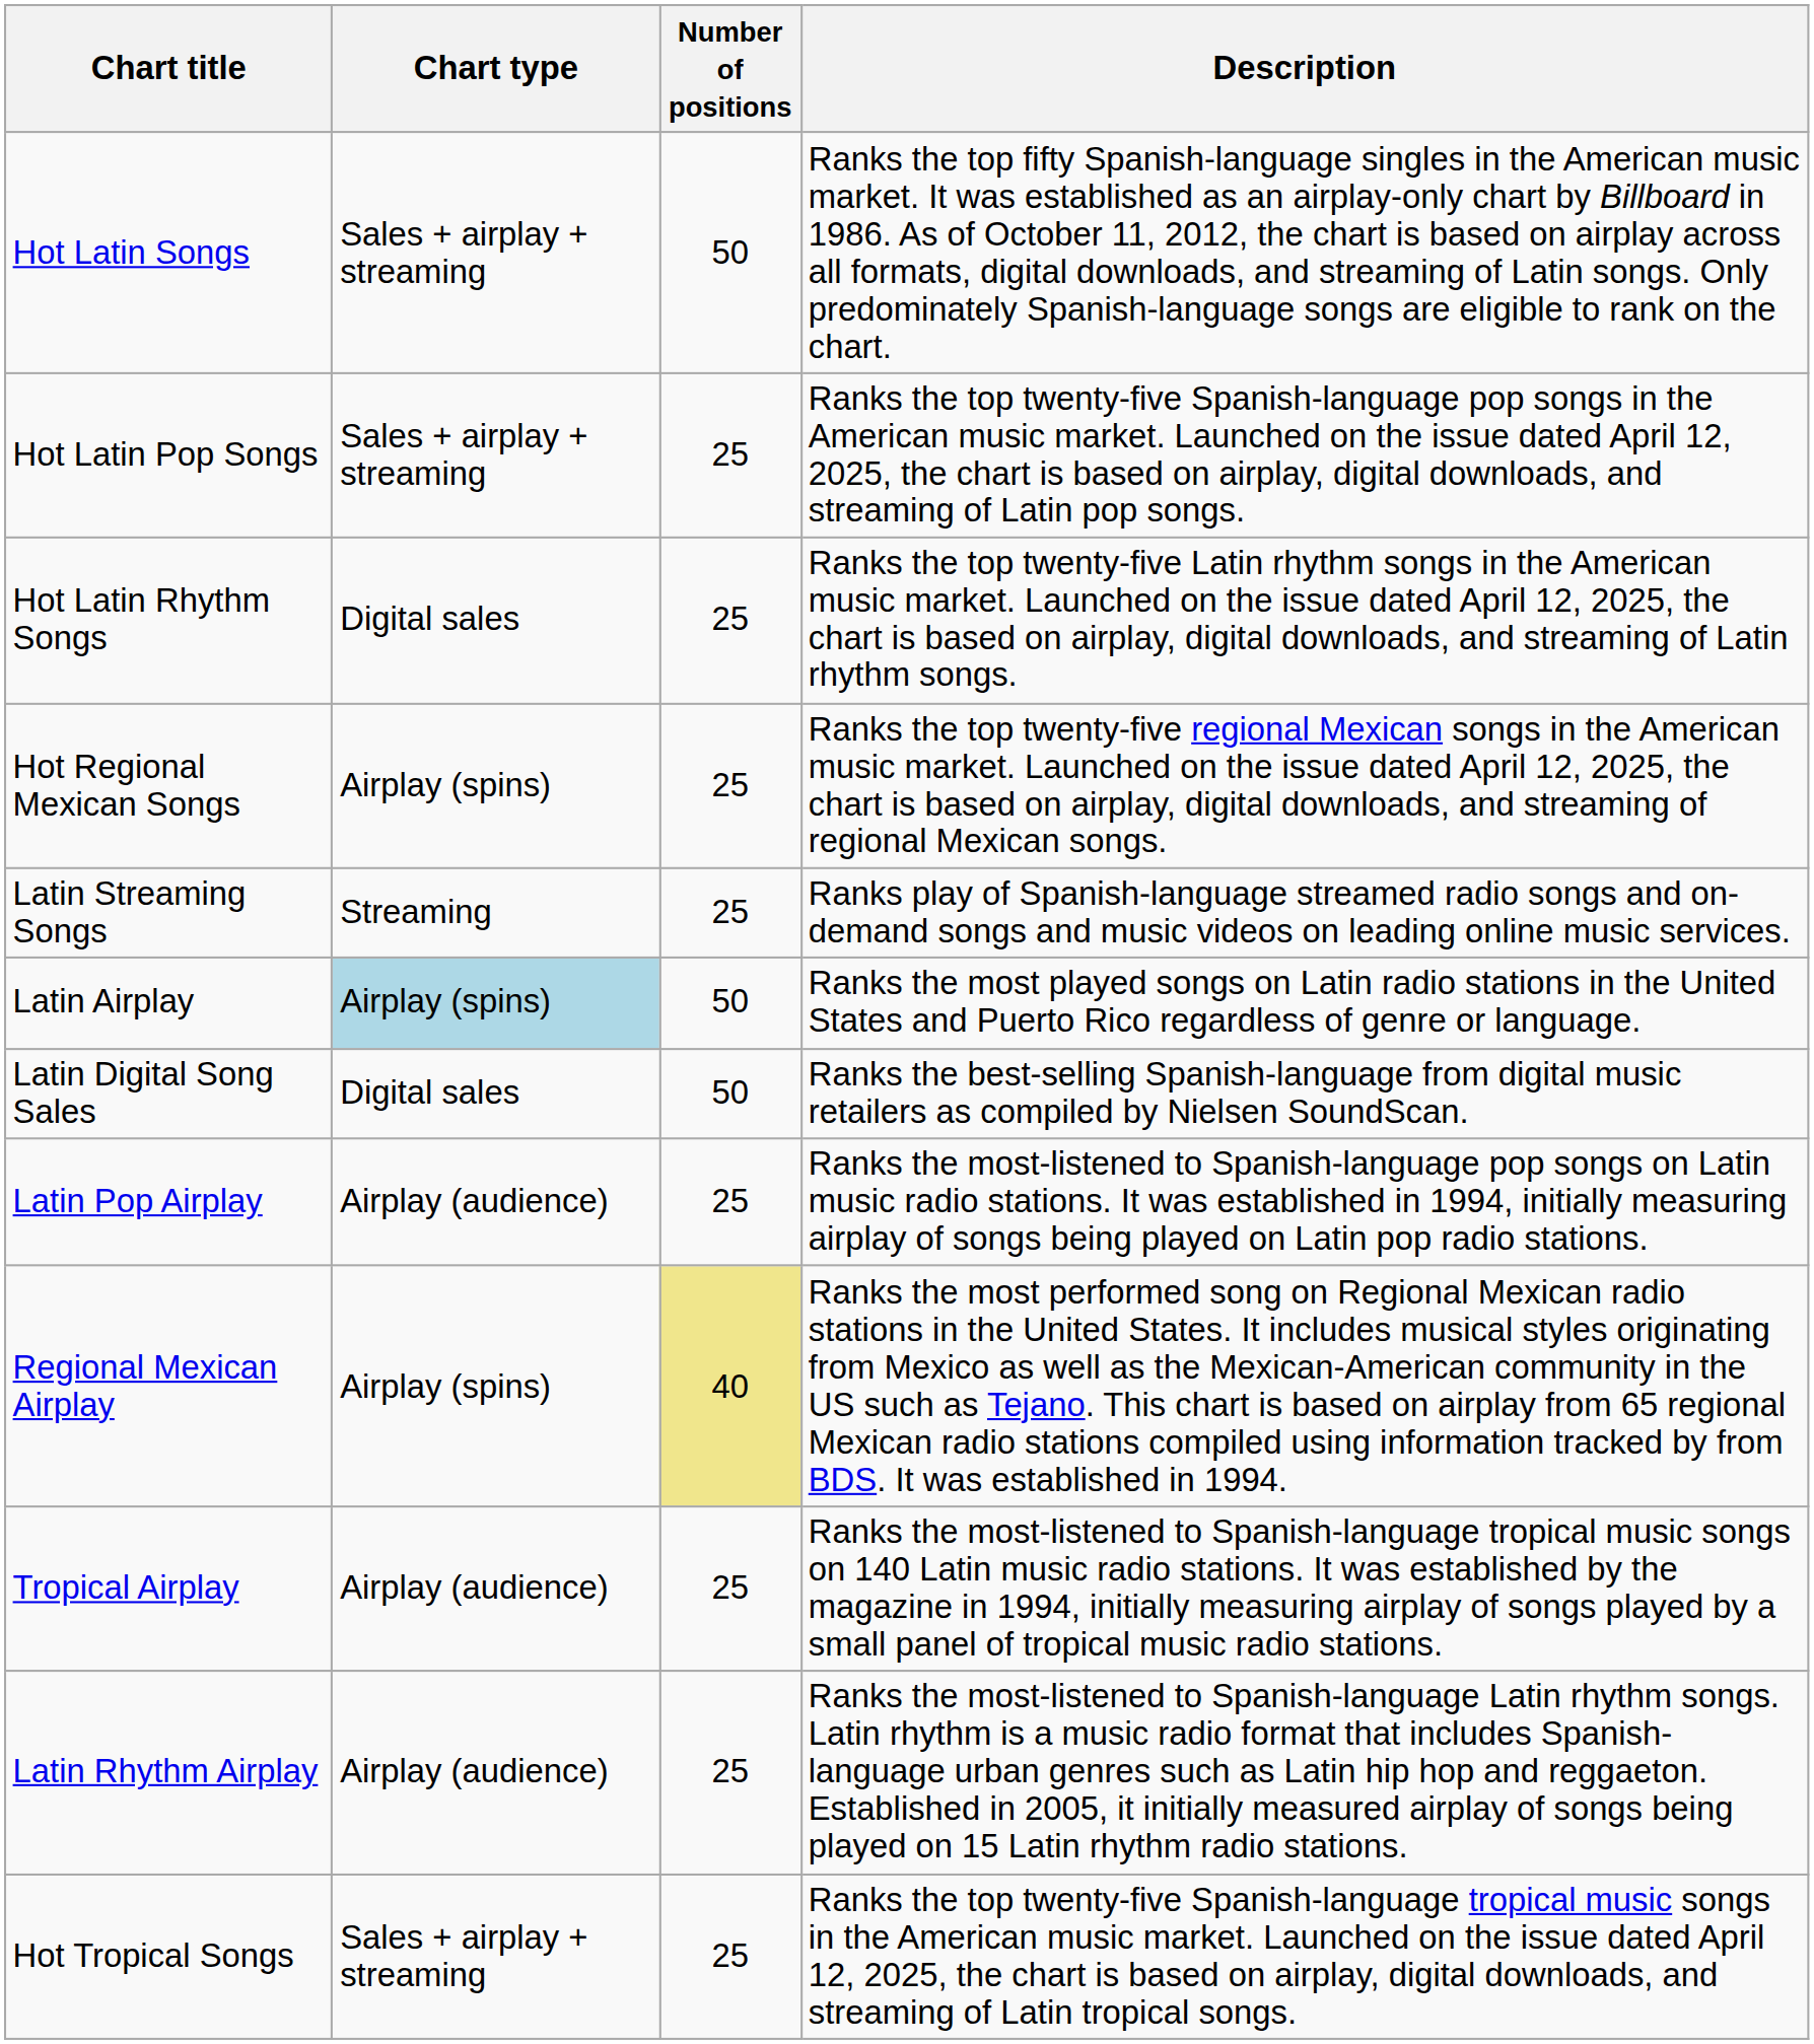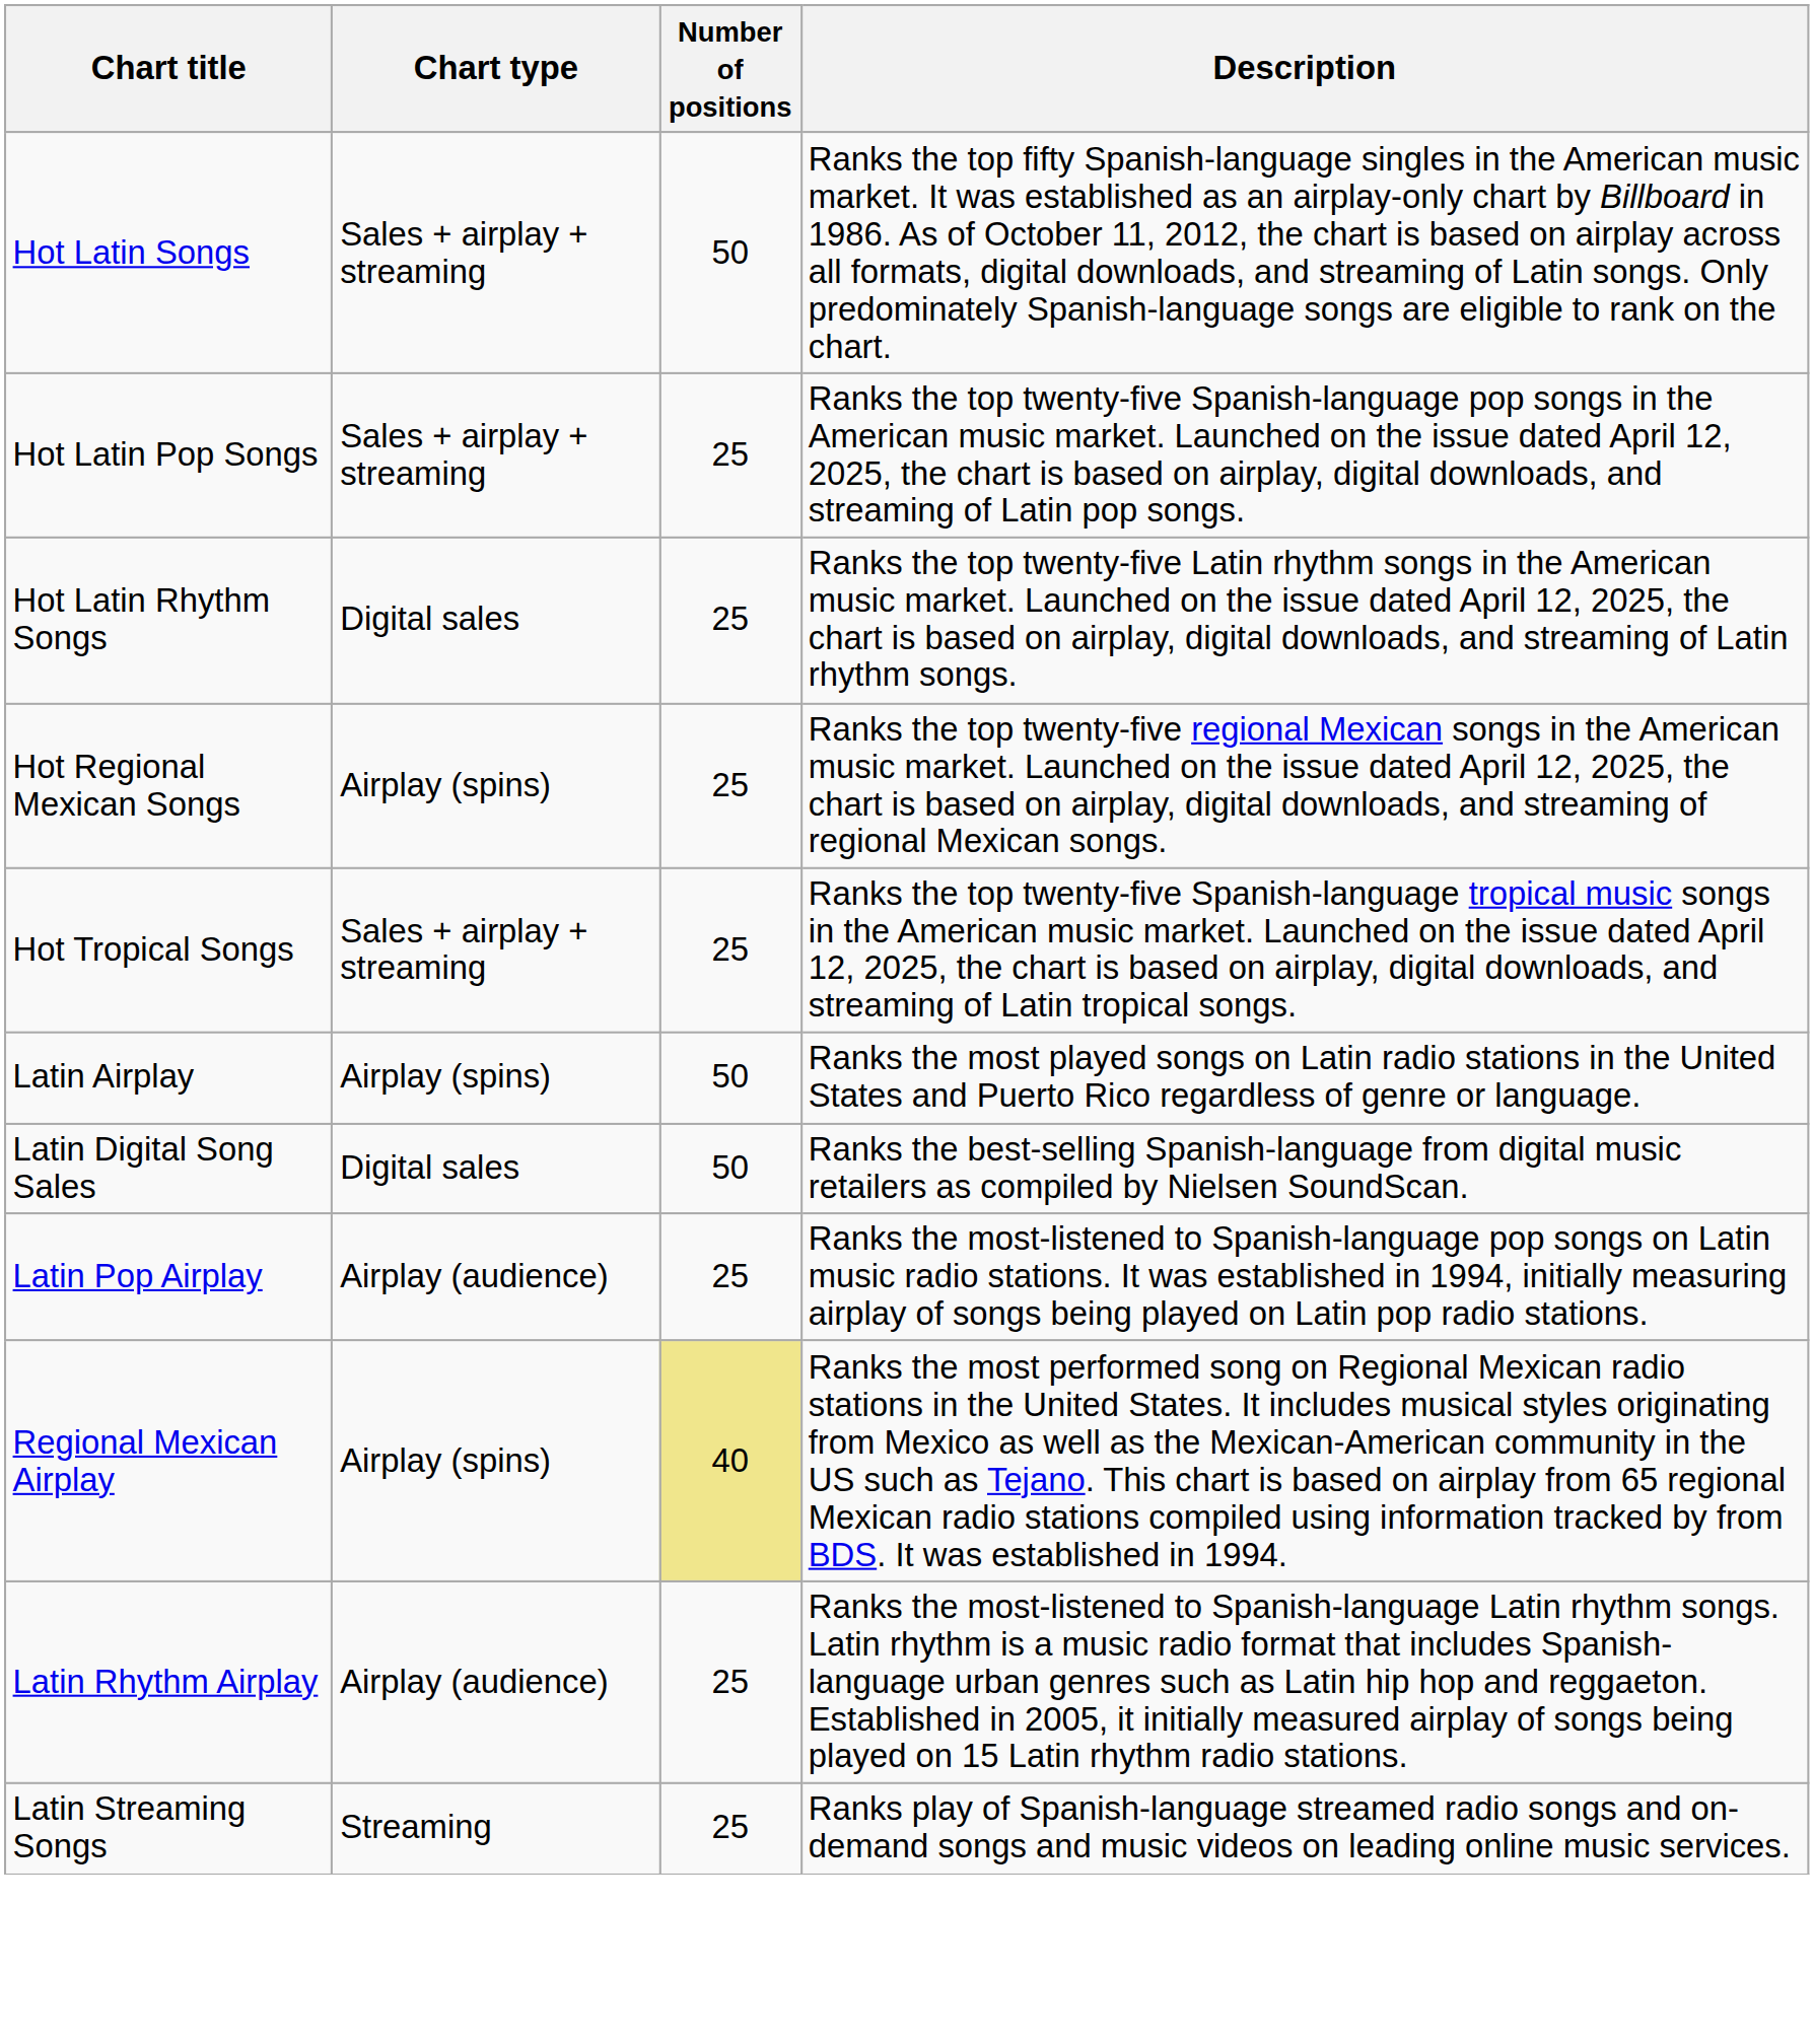rows swapped: Hot Tropical Songs <-> Latin Streaming Songs
Latin Airplay | Chart type: lightblue background -> no background
- row: Tropical Airplay | Airplay (audience) | 25 | Ranks the most-listened to Spanish-language tropical music songs on 140 Latin music radio stations. It was established by the magazine in 1994, initially measuring airplay of songs played by a small panel of tropical music radio stations.
